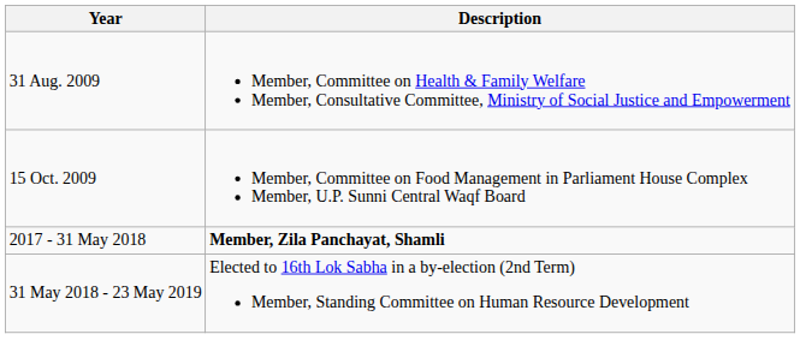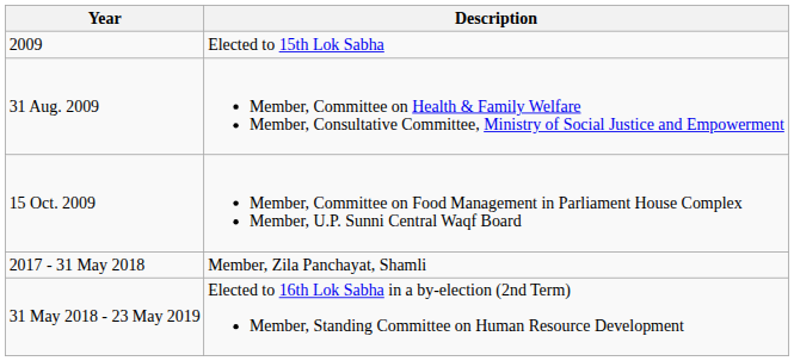+ row: 2009 | Elected to 15th Lok Sabha
2017 - 31 May 2018 | Description: bold -> normal
